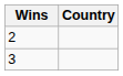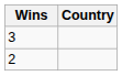rows swapped: 3 <-> 2
